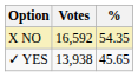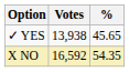rows swapped: X NO <-> ✓ YES
